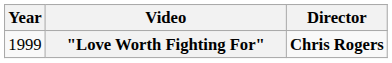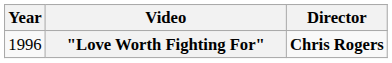"Love Worth Fighting For" | Year: 1999 -> 1996
